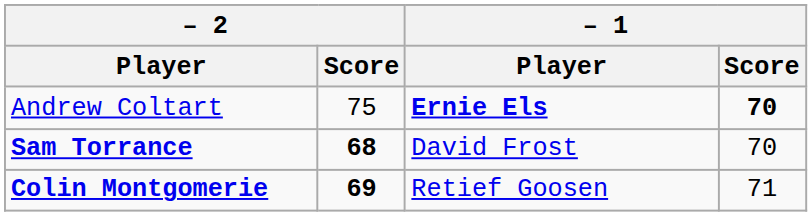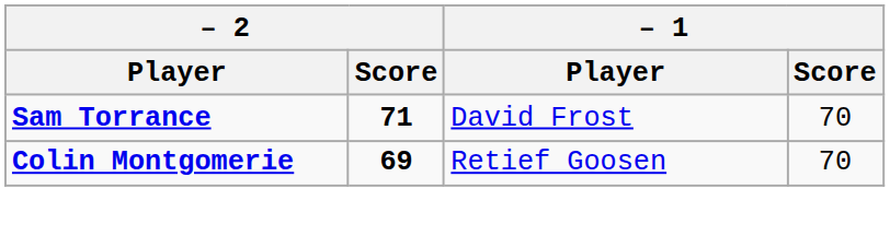- row: Andrew Coltart | 75 | Ernie Els | 70
Sam Torrance | – 2 / Score: 68 -> 71
Colin Montgomerie | – 1 / Score: 71 -> 70
